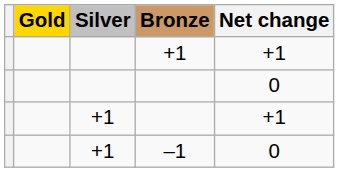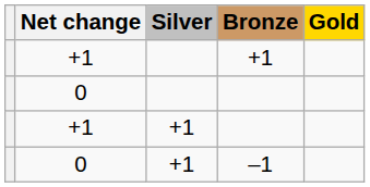columns swapped: Gold <-> Net change
